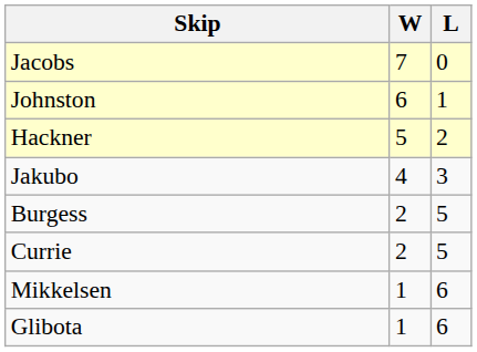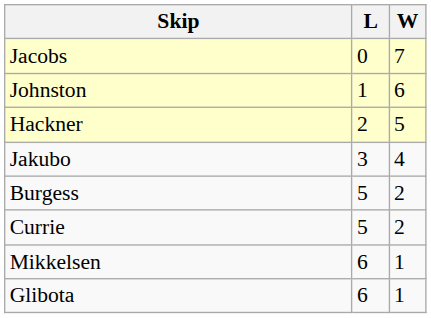columns swapped: W <-> L
